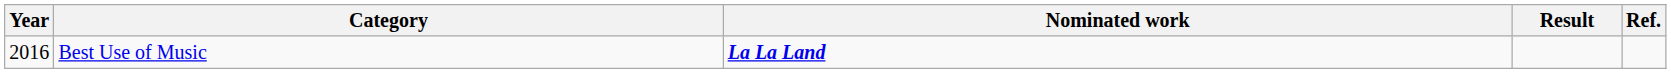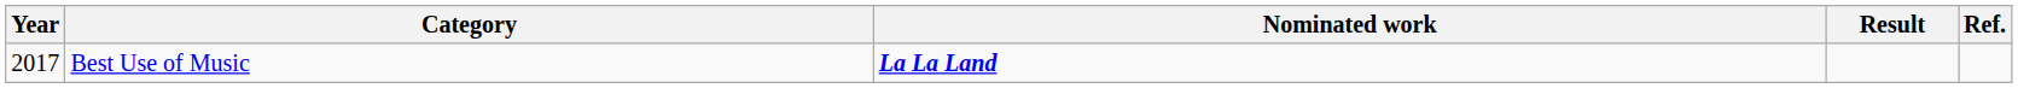Best Use of Music | Year: 2016 -> 2017
